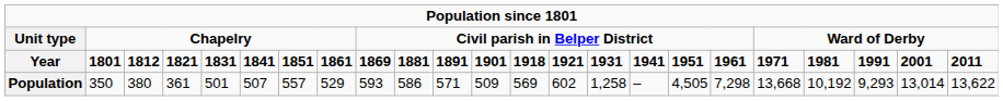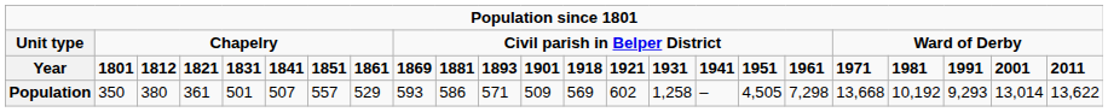Year | column 11: 1891 -> 1893
